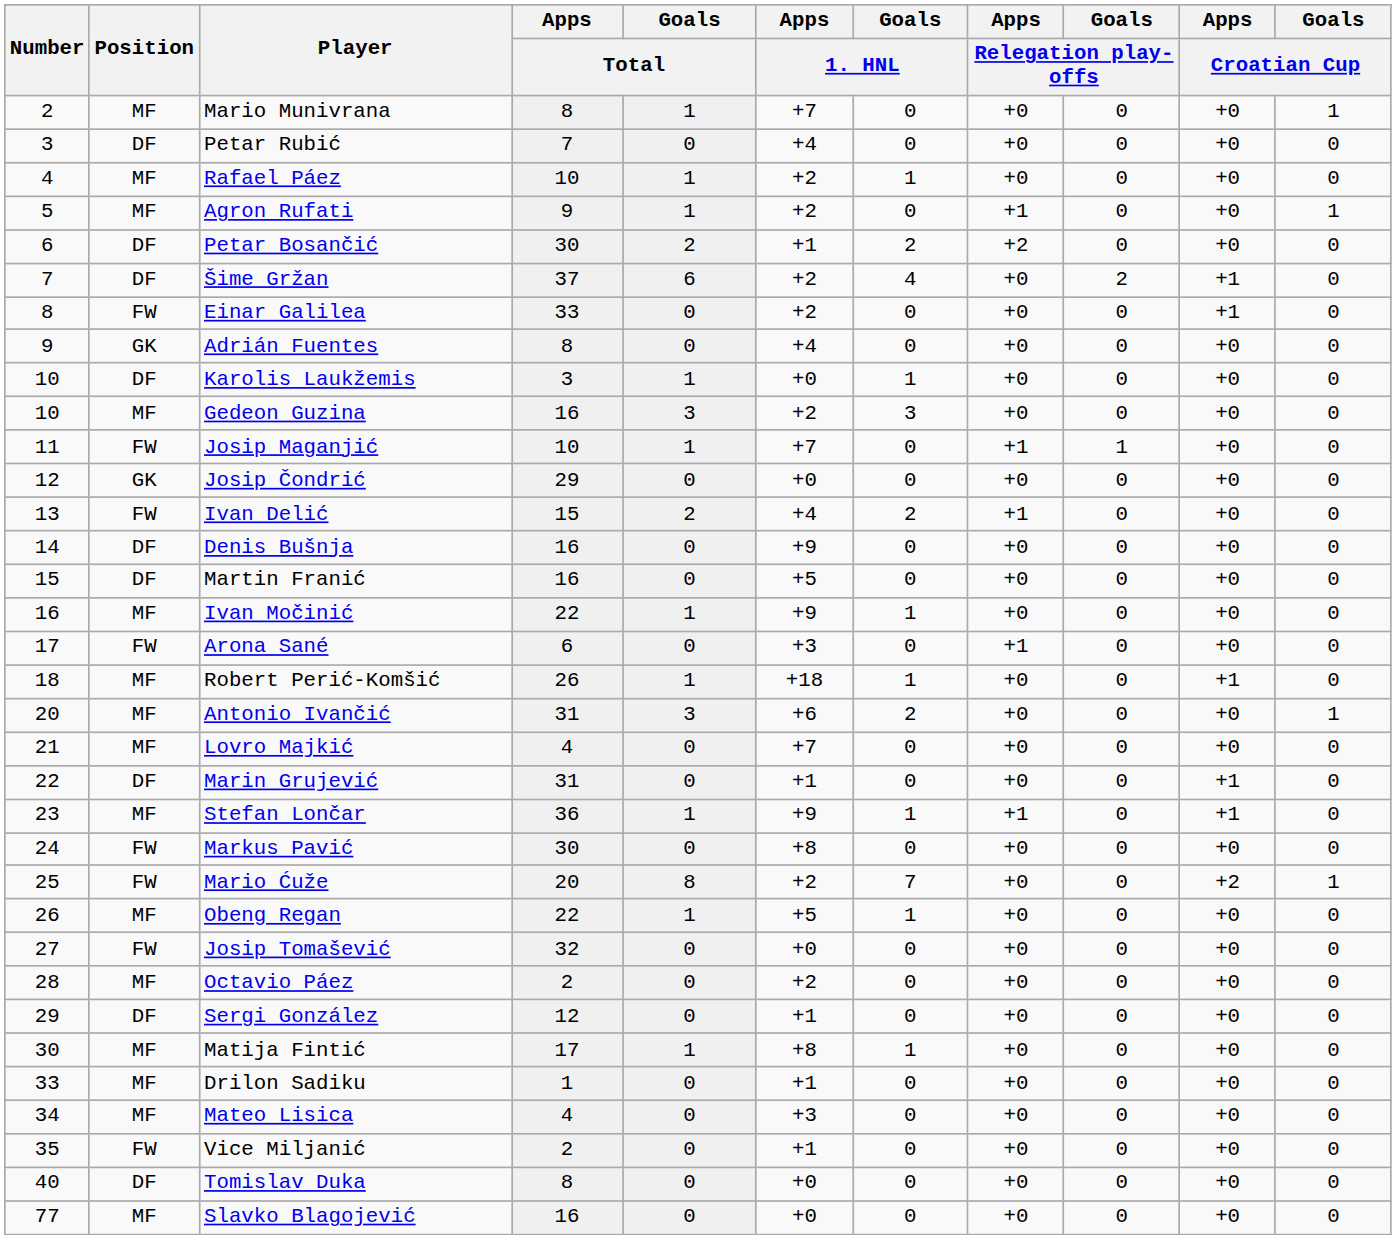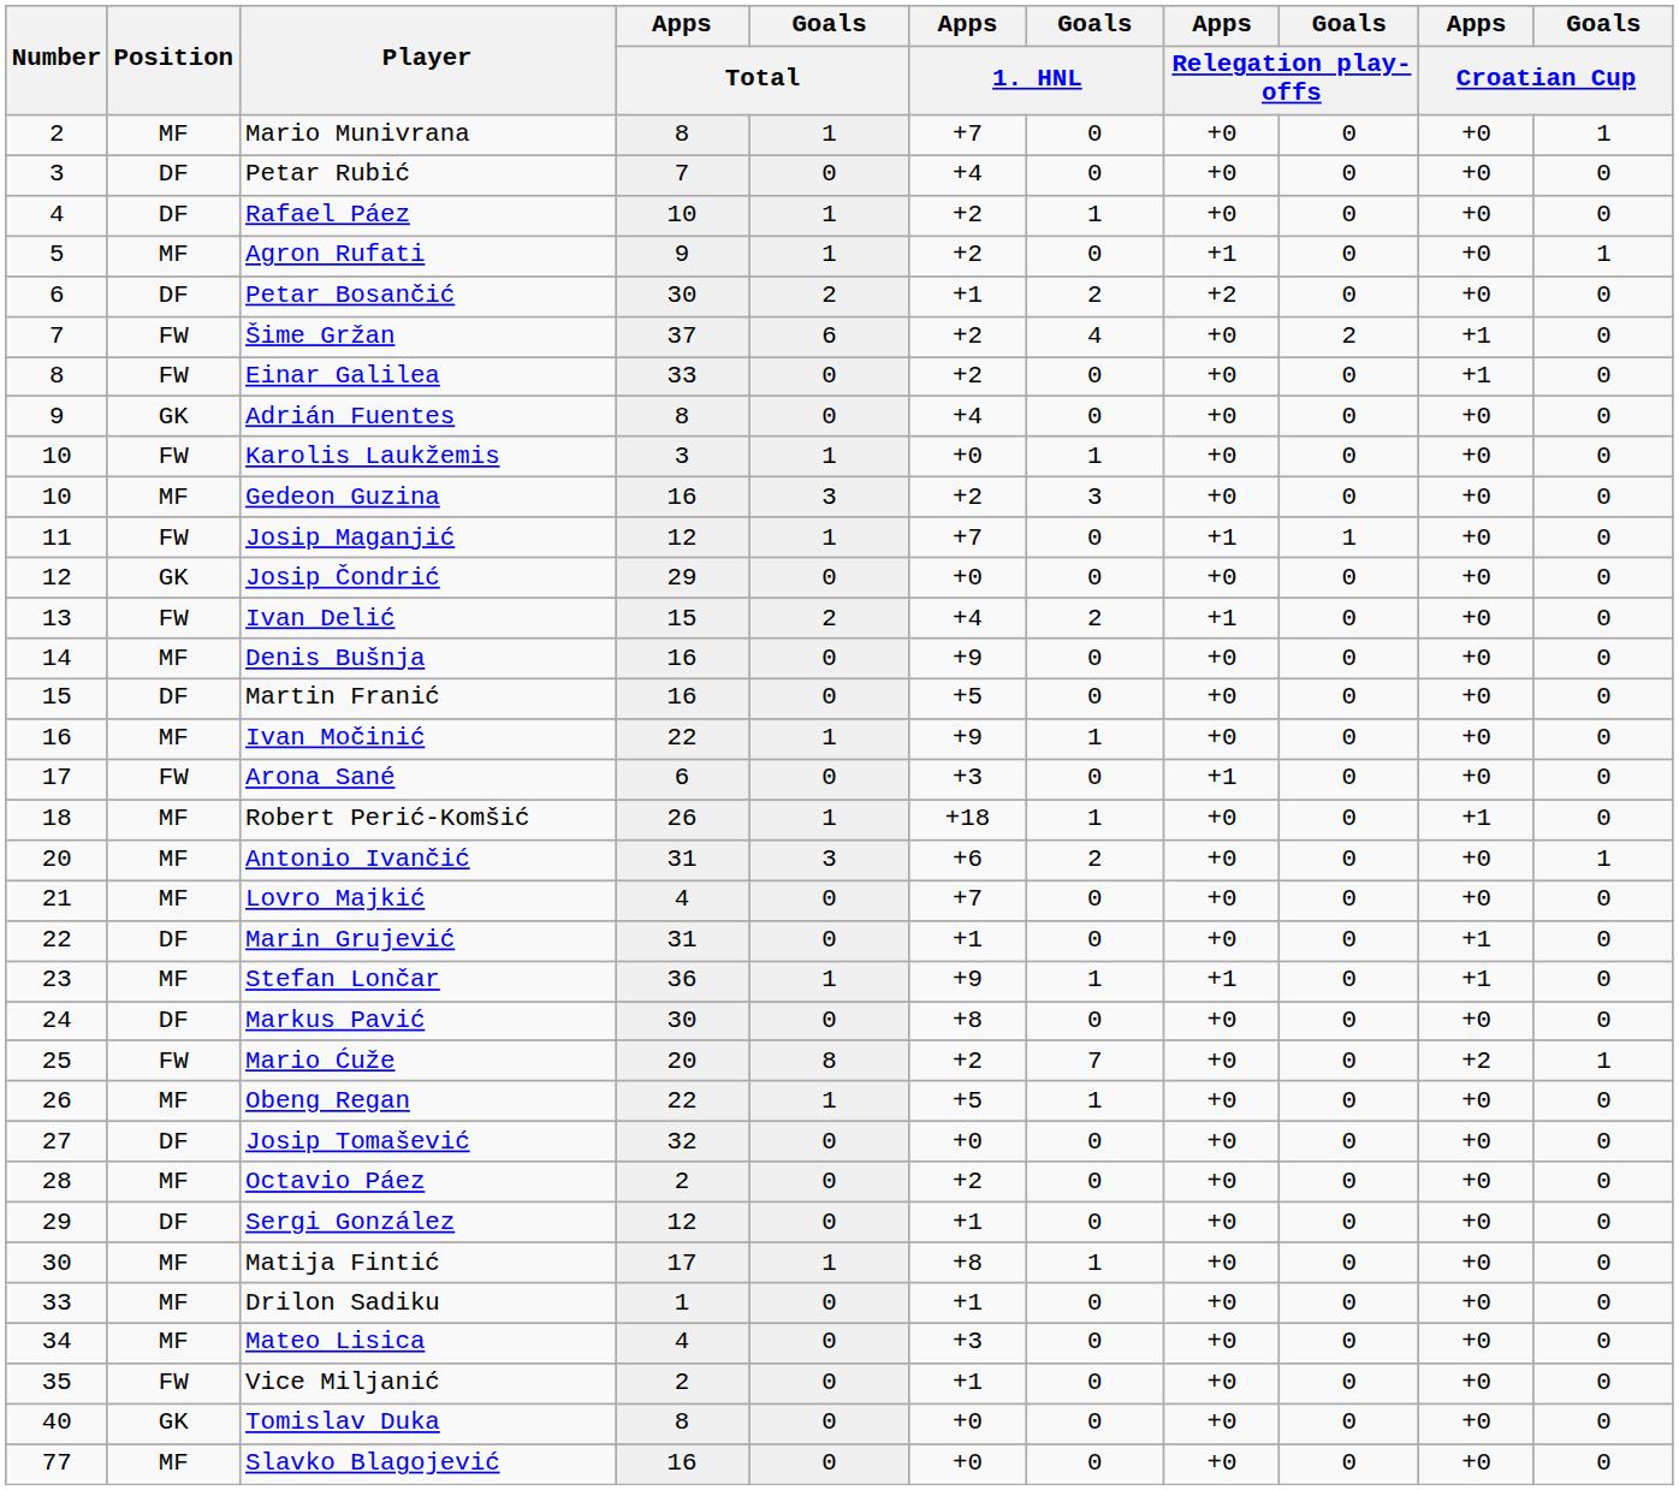Rafael Páez | Position: MF -> DF
Šime Gržan | Position: DF -> FW
Karolis Laukžemis | Position: DF -> FW
Josip Maganjić | Apps / Total: 10 -> 12
Denis Bušnja | Position: DF -> MF
Markus Pavić | Position: FW -> DF
Josip Tomašević | Position: FW -> DF
Tomislav Duka | Position: DF -> GK
